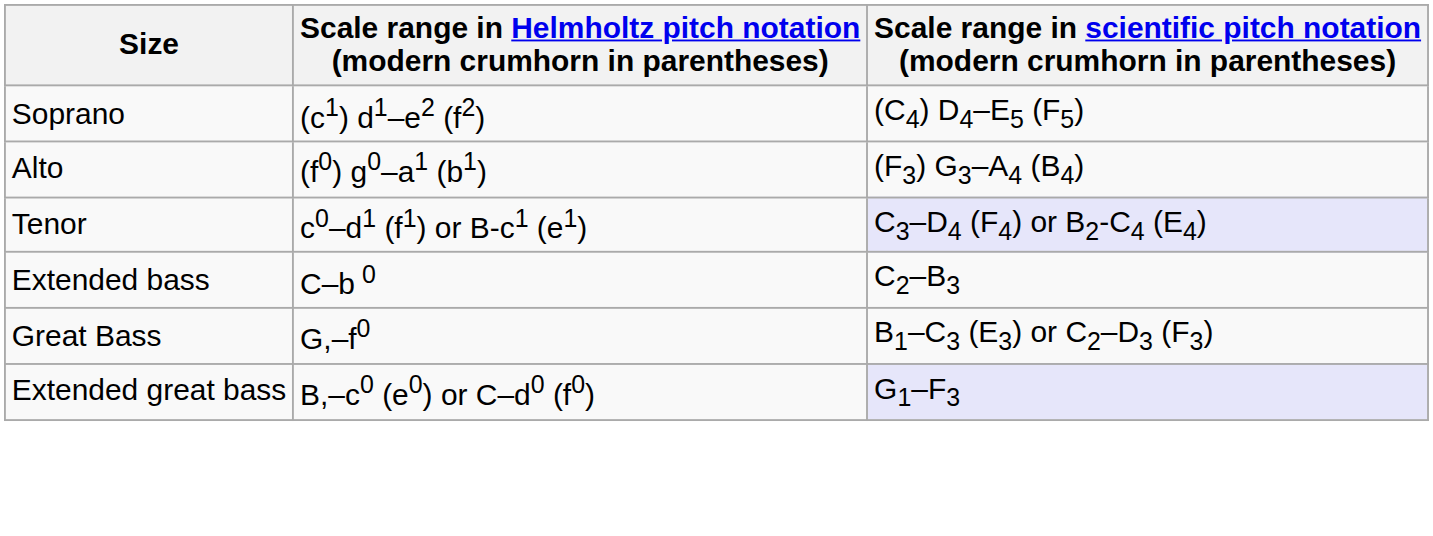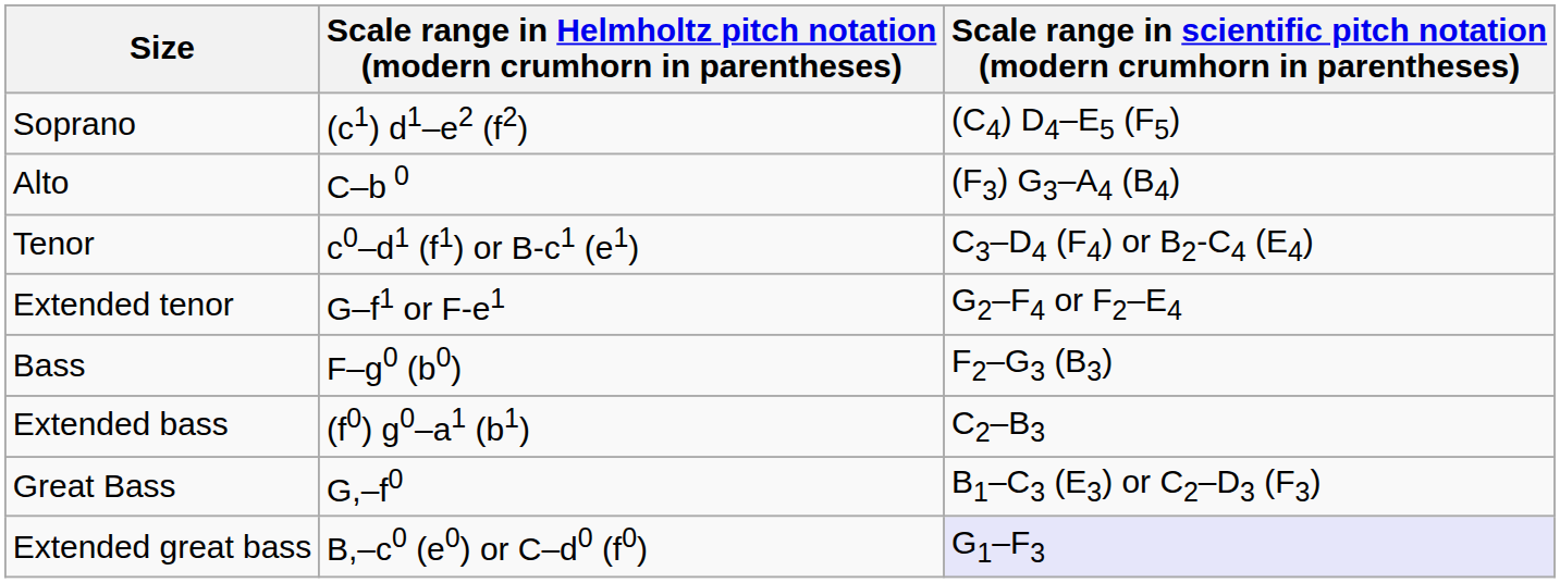Alto | column 2: (f0) g0–a1 (b1) -> C–b 0
Tenor | column 3: lavender background -> no background
+ row: Extended tenor | G–f1 or F-e1 | G2–F4 or F2–E4
+ row: Bass | F–g0 (b0) | F2–G3 (B3)
Extended bass | column 2: C–b 0 -> (f0) g0–a1 (b1)
